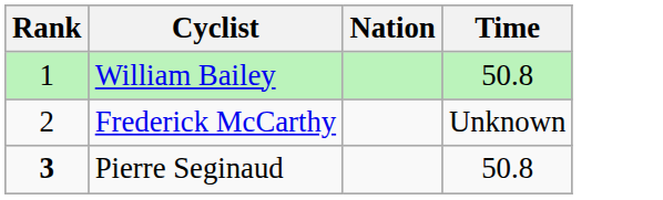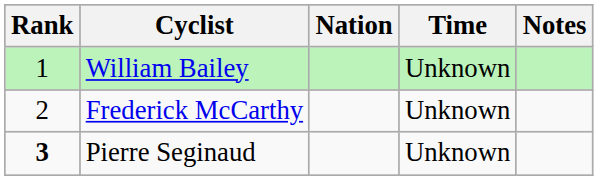+ column: Notes
William Bailey | Time: 50.8 -> Unknown
Pierre Seginaud | Time: 50.8 -> Unknown
